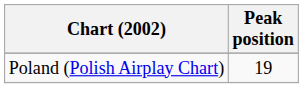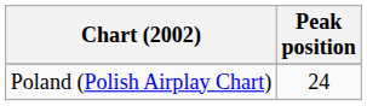Poland (Polish Airplay Chart) | Peak position: 19 -> 24
